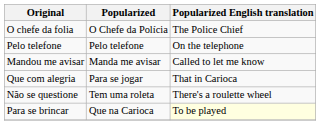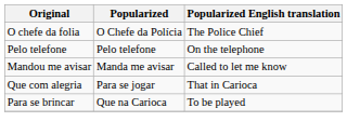- row: Não se questione | Tem uma roleta | There's a roulette wheel
Para se brincar | Popularized English translation: lightyellow background -> no background
